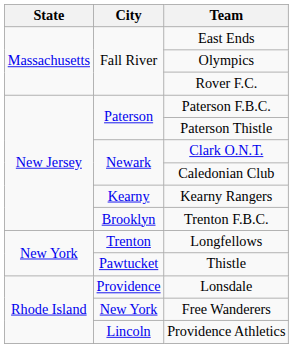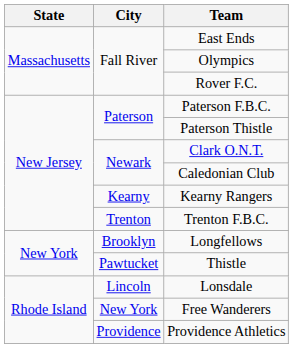Trenton F.B.C. | City: Brooklyn -> Trenton
Longfellows | City: Trenton -> Brooklyn
Lonsdale | City: Providence -> Lincoln
Providence Athletics | City: Lincoln -> Providence
